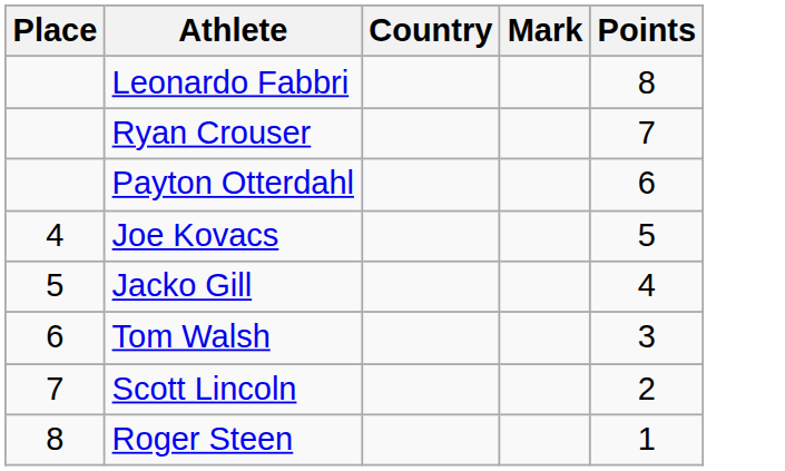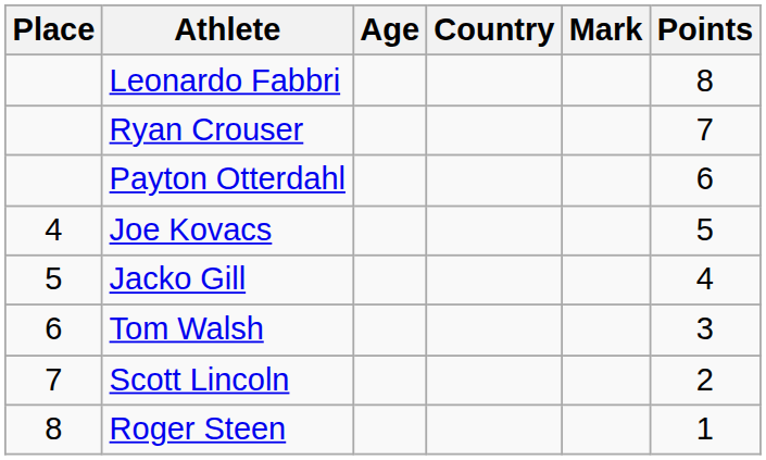+ column: Age
